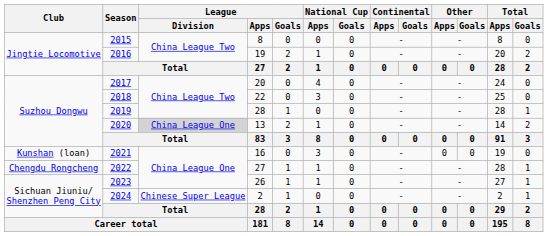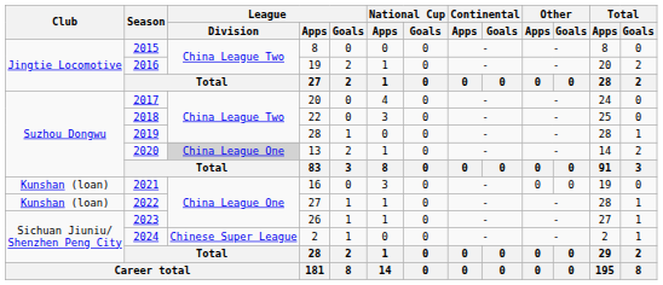2022 | Club: Chengdu Rongcheng -> Kunshan (loan)
